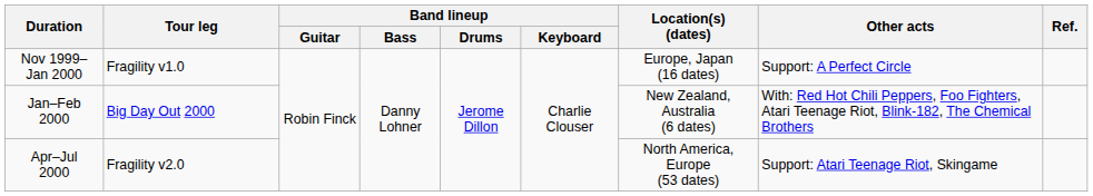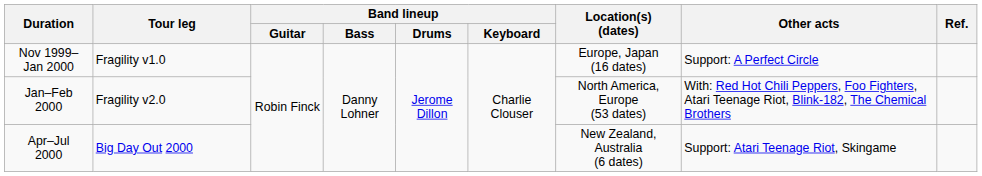Jan–Feb 2000 | Tour leg: Big Day Out 2000 -> Fragility v2.0
Jan–Feb 2000 | Location(s) (dates): New Zealand, Australia (6 dates) -> North America, Europe (53 dates)
Apr–Jul 2000 | Tour leg: Fragility v2.0 -> Big Day Out 2000
Apr–Jul 2000 | Location(s) (dates): North America, Europe (53 dates) -> New Zealand, Australia (6 dates)
